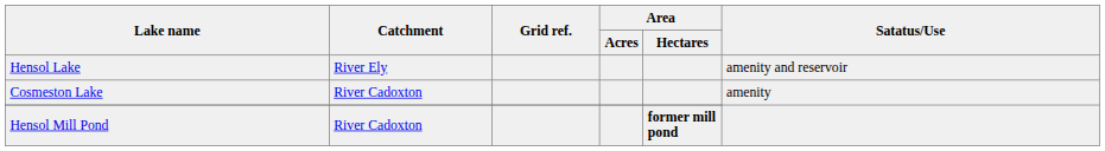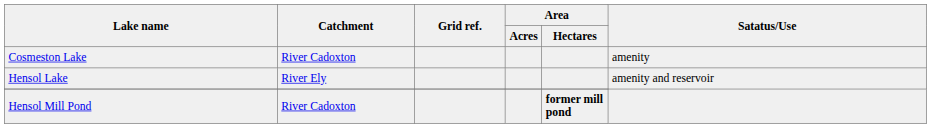rows swapped: Cosmeston Lake <-> Hensol Lake
